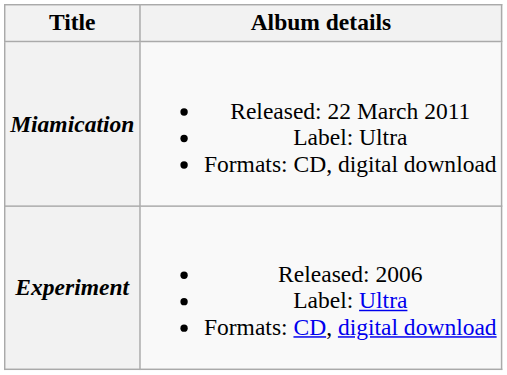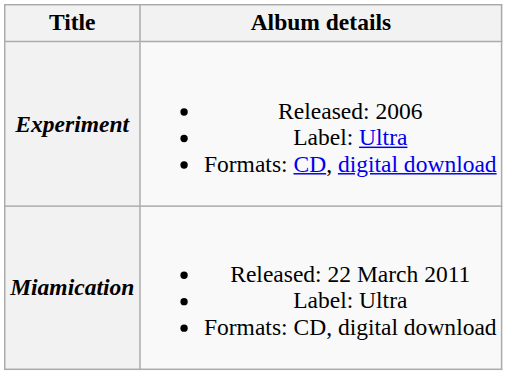rows swapped: Experiment <-> Miamication
